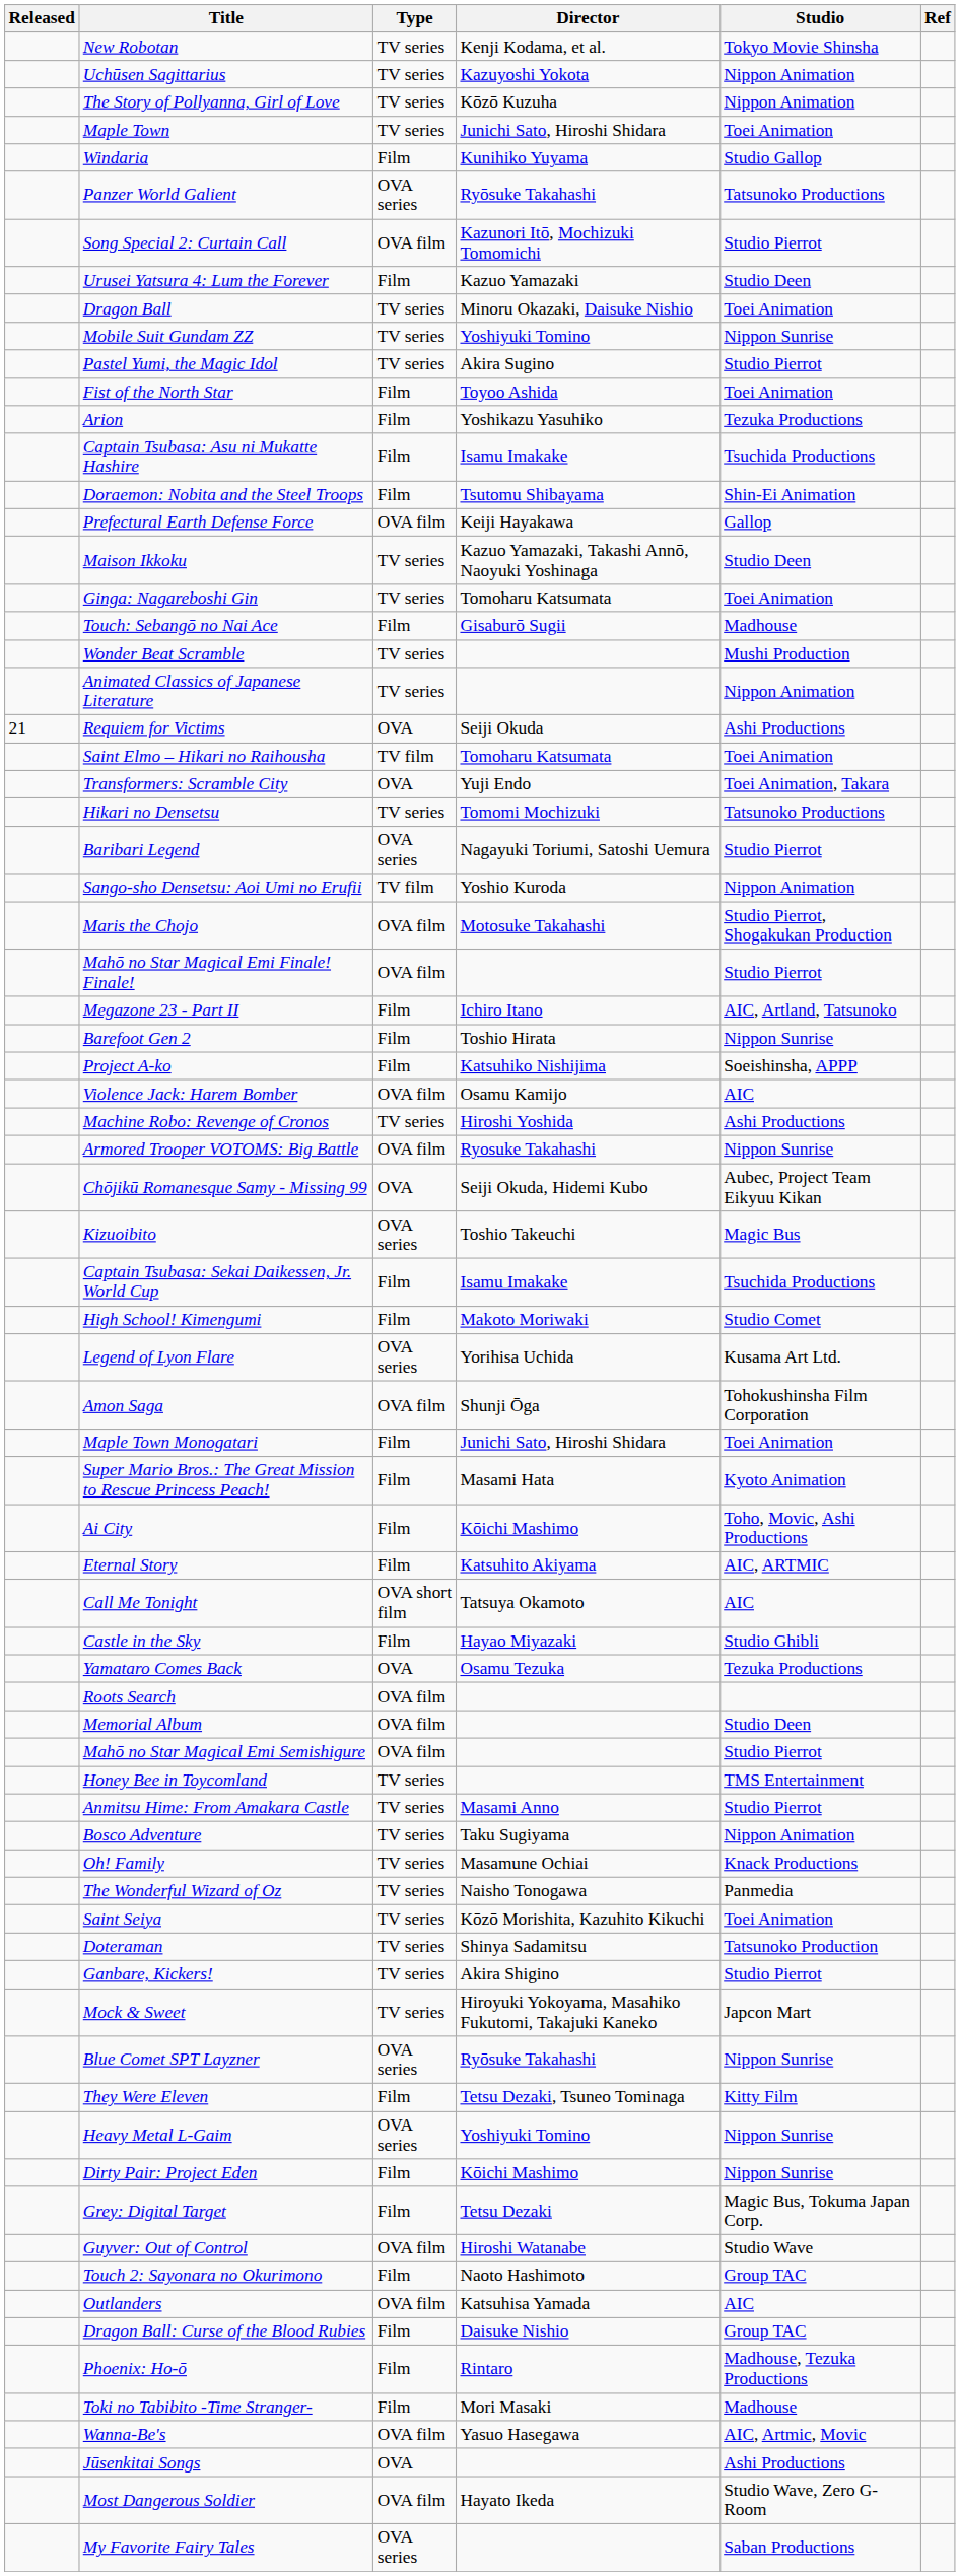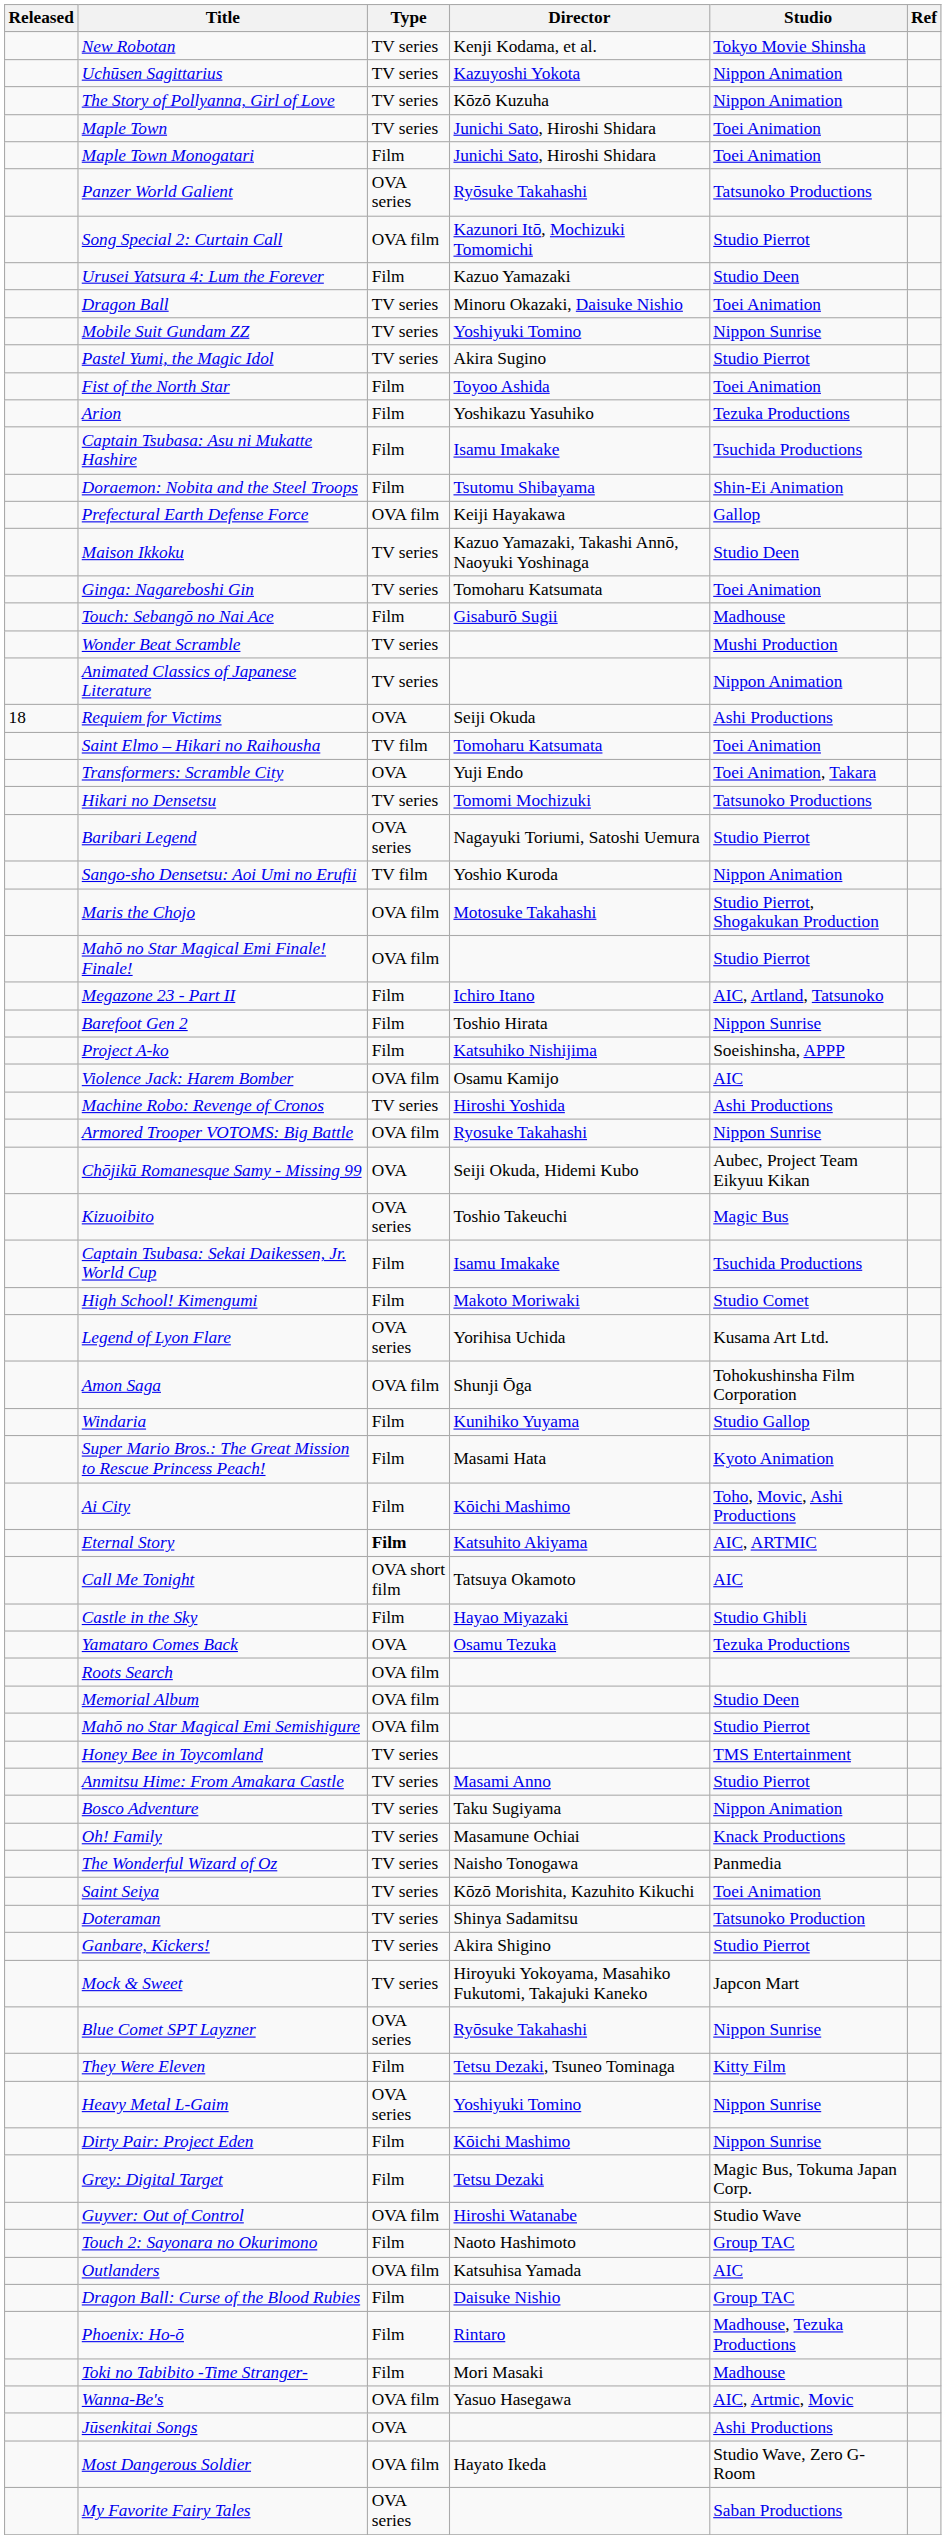rows swapped: Maple Town Monogatari <-> Windaria
Requiem for Victims | Released: 21 -> 18
Eternal Story | Type: normal -> bold
